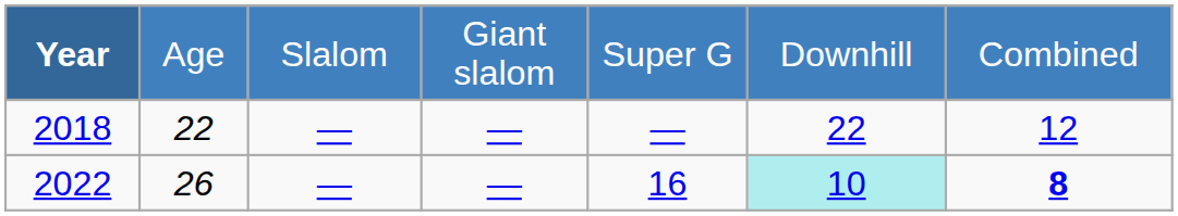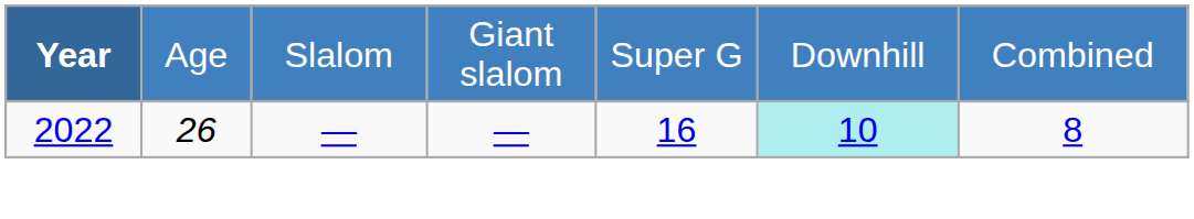- row: 2018 | 22 | — | — | — | 22 | 12
2022 | column 7: bold -> normal
